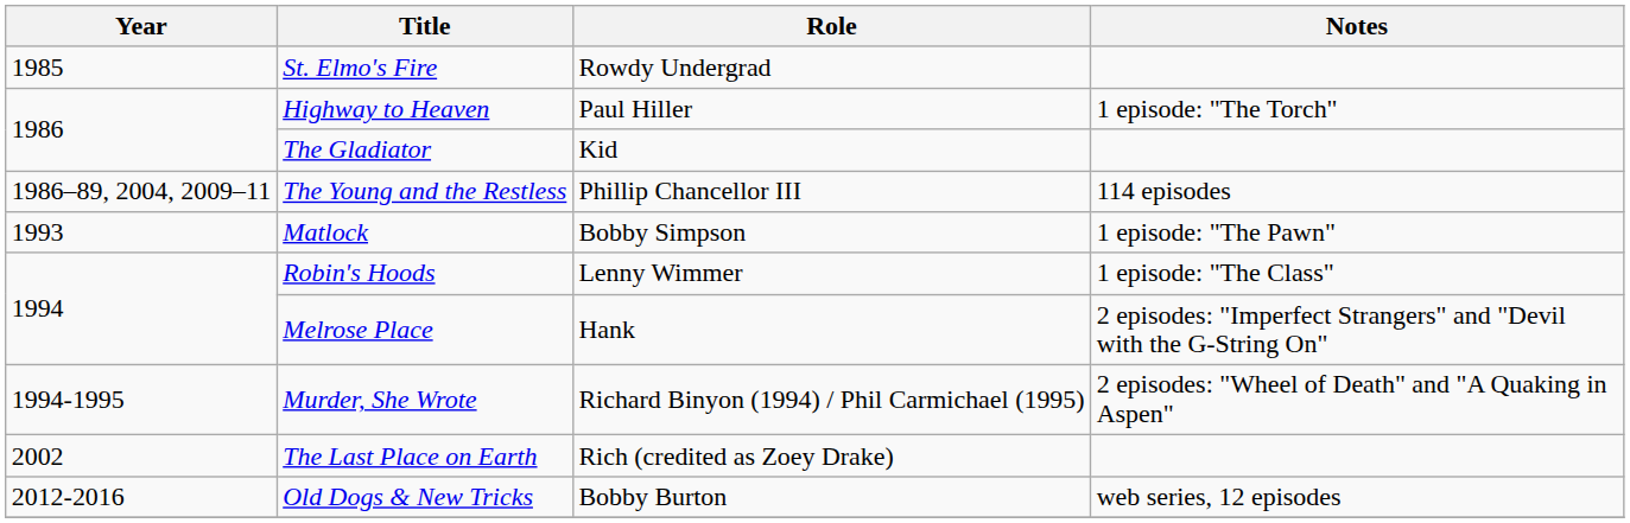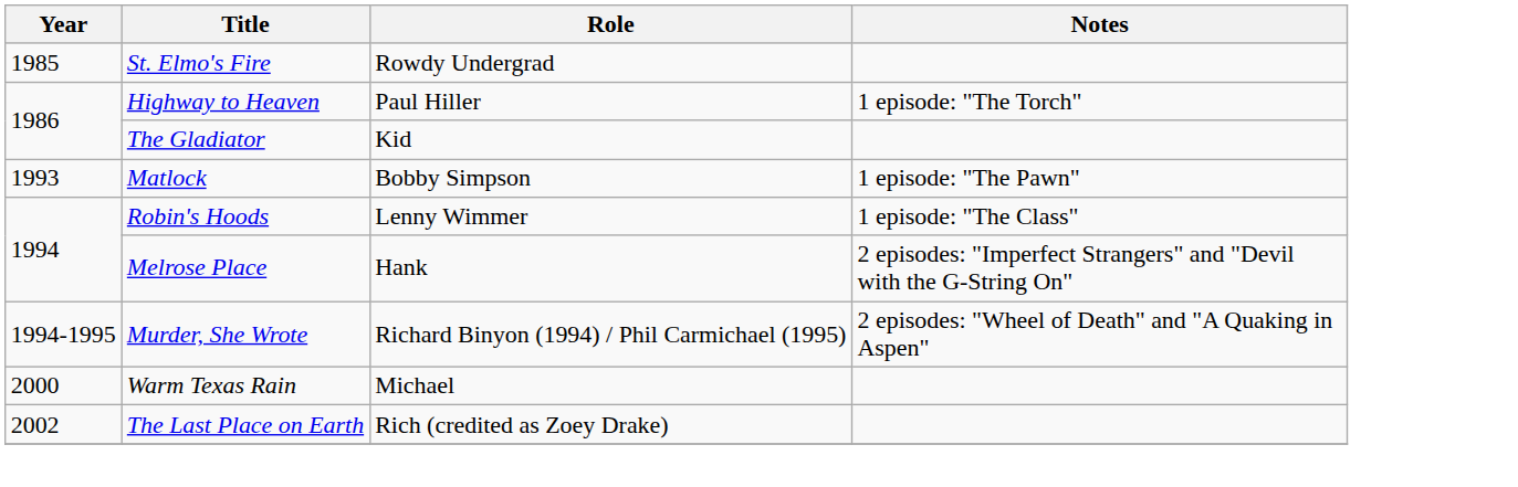- row: 1986–89, 2004, 2009–11 | The Young and the Restless | Phillip Chancellor III | 114 episodes
+ row: 2000 | Warm Texas Rain | Michael
- row: 2012-2016 | Old Dogs & New Tricks | Bobby Burton | web series, 12 episodes
